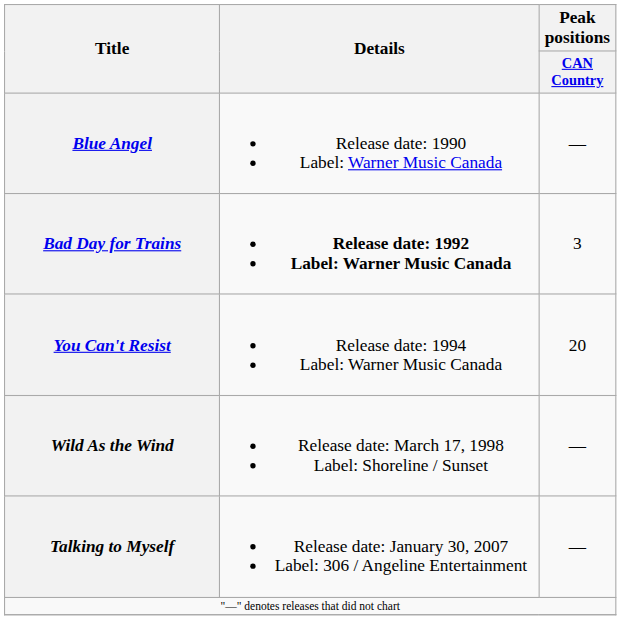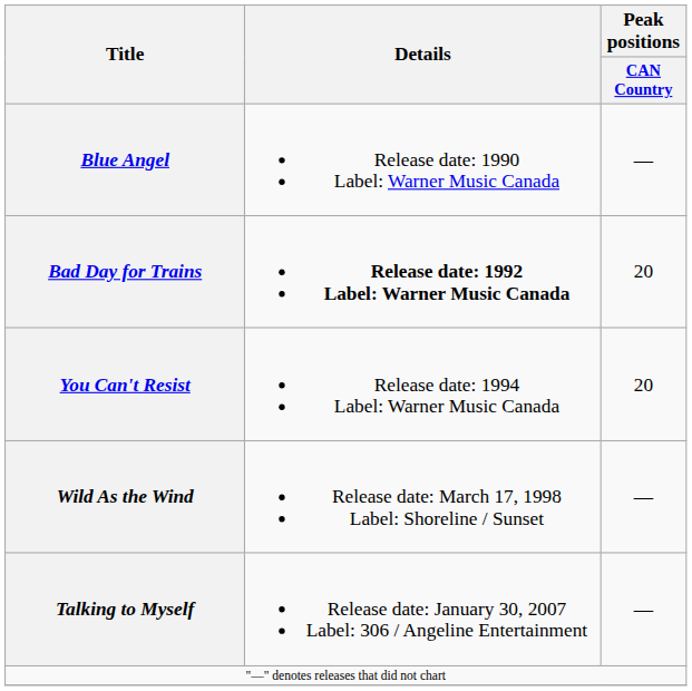Bad Day for Trains | Peak positions / CAN Country: 3 -> 20
